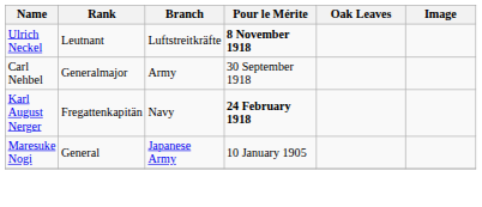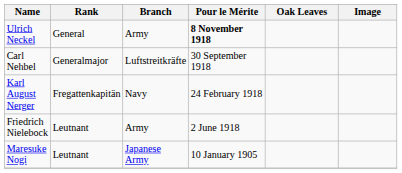Ulrich Neckel | Rank: Leutnant -> General
Ulrich Neckel | Branch: Luftstreitkräfte -> Army
Carl Nehbel | Branch: Army -> Luftstreitkräfte
Karl August Nerger | Pour le Mérite: bold -> normal
+ row: Friedrich Nielebock | Leutnant | Army | 2 June 1918
Maresuke Nogi | Rank: General -> Leutnant
